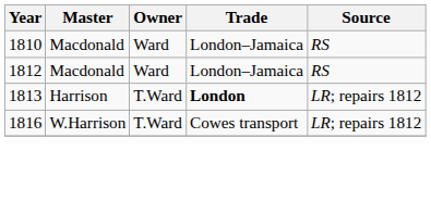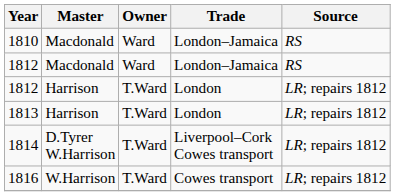+ row: 1812 | Harrison | T.Ward | London | LR; repairs 1812
1813 | Trade: bold -> normal
+ row: 1814 | D.Tyrer W.Harrison | T.Ward | Liverpool–Cork Cowes transport | LR; repairs 1812
